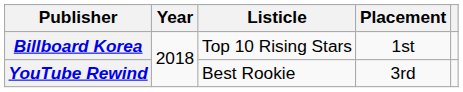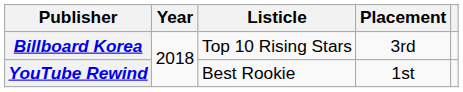Billboard Korea | Placement: 1st -> 3rd
YouTube Rewind | Placement: 3rd -> 1st
